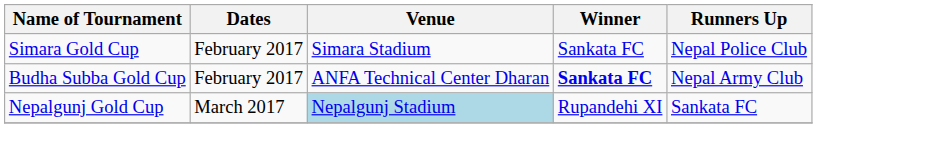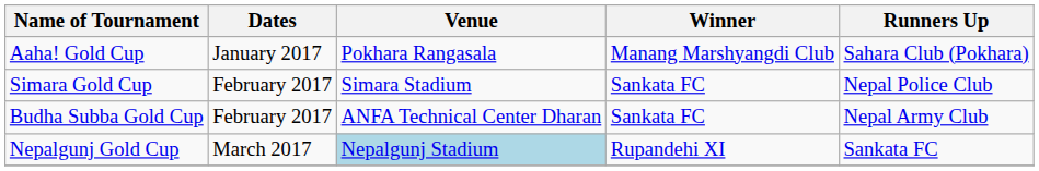+ row: Aaha! Gold Cup | January 2017 | Pokhara Rangasala | Manang Marshyangdi Club | Sahara Club (Pokhara)
Budha Subba Gold Cup | Winner: bold -> normal
